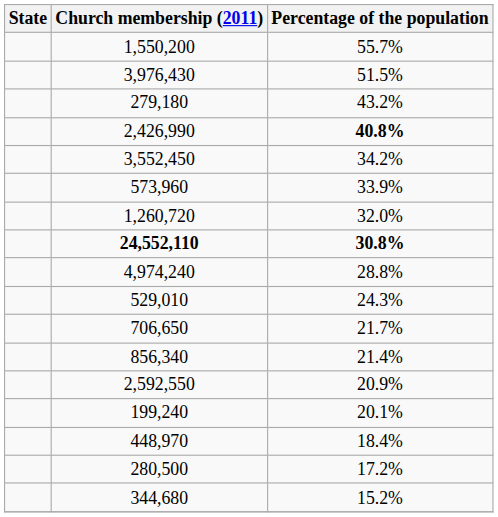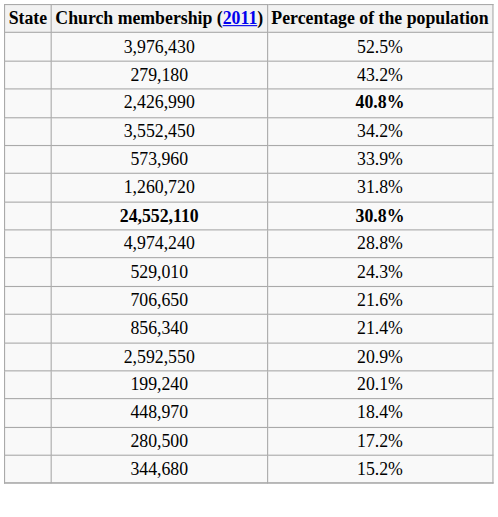- row: 1,550,200 | 55.7%
3,976,430 | Percentage of the population: 51.5% -> 52.5%
1,260,720 | Percentage of the population: 32.0% -> 31.8%
706,650 | Percentage of the population: 21.7% -> 21.6%
